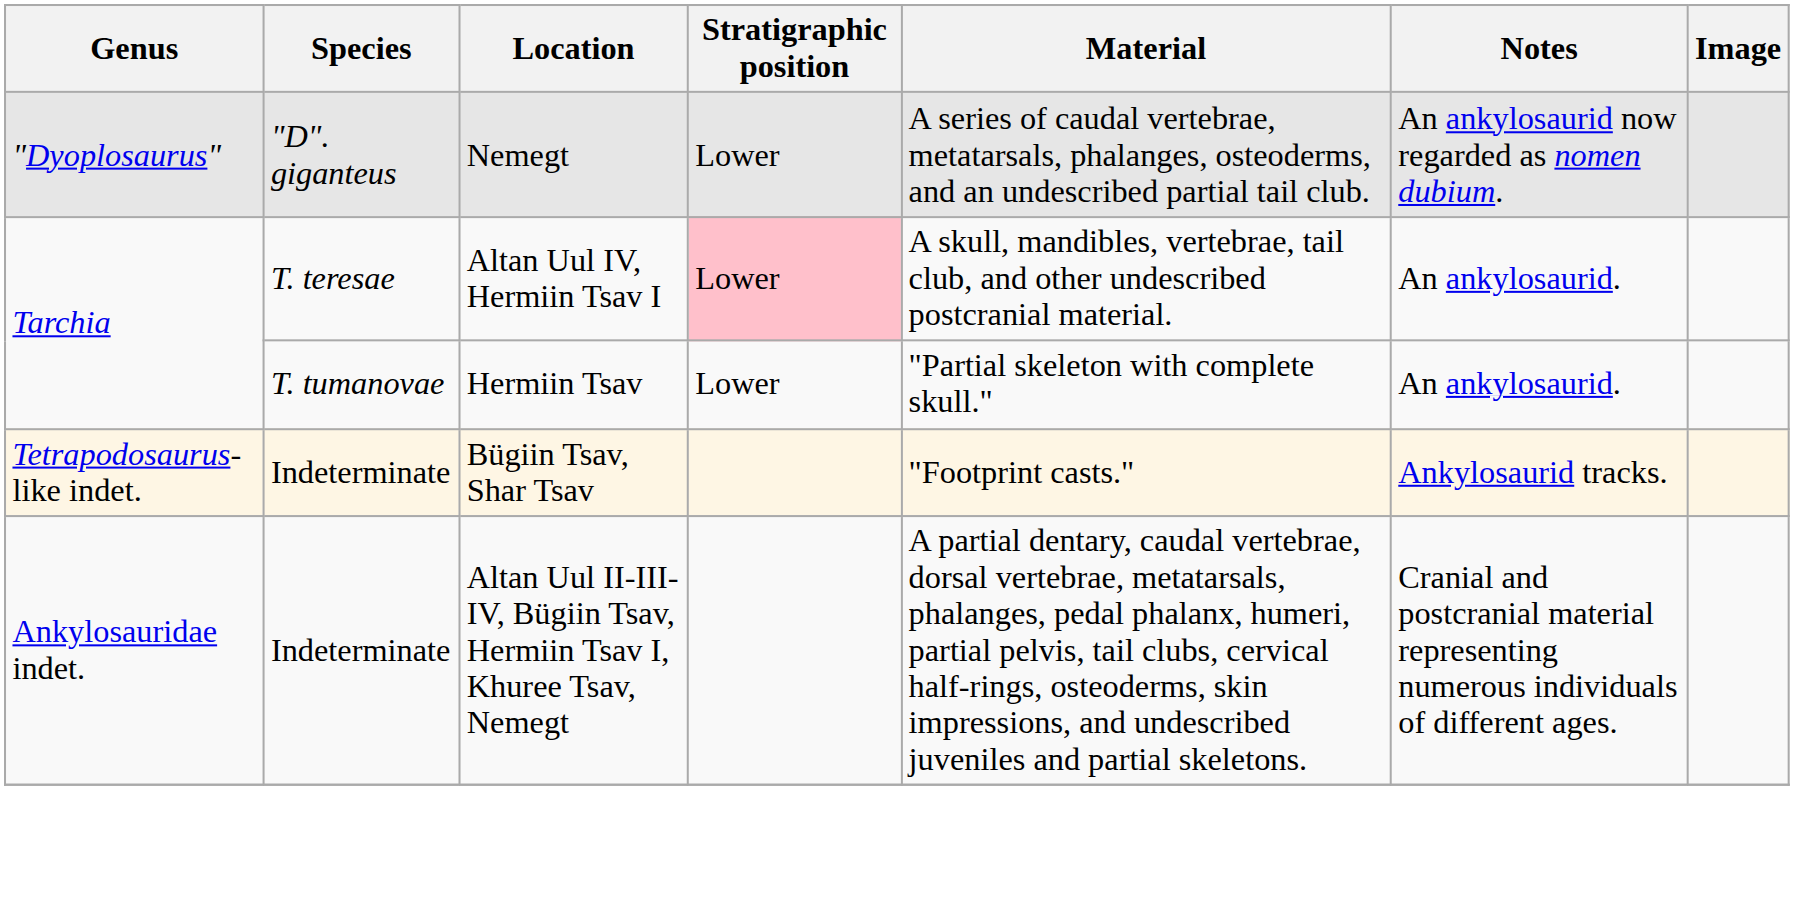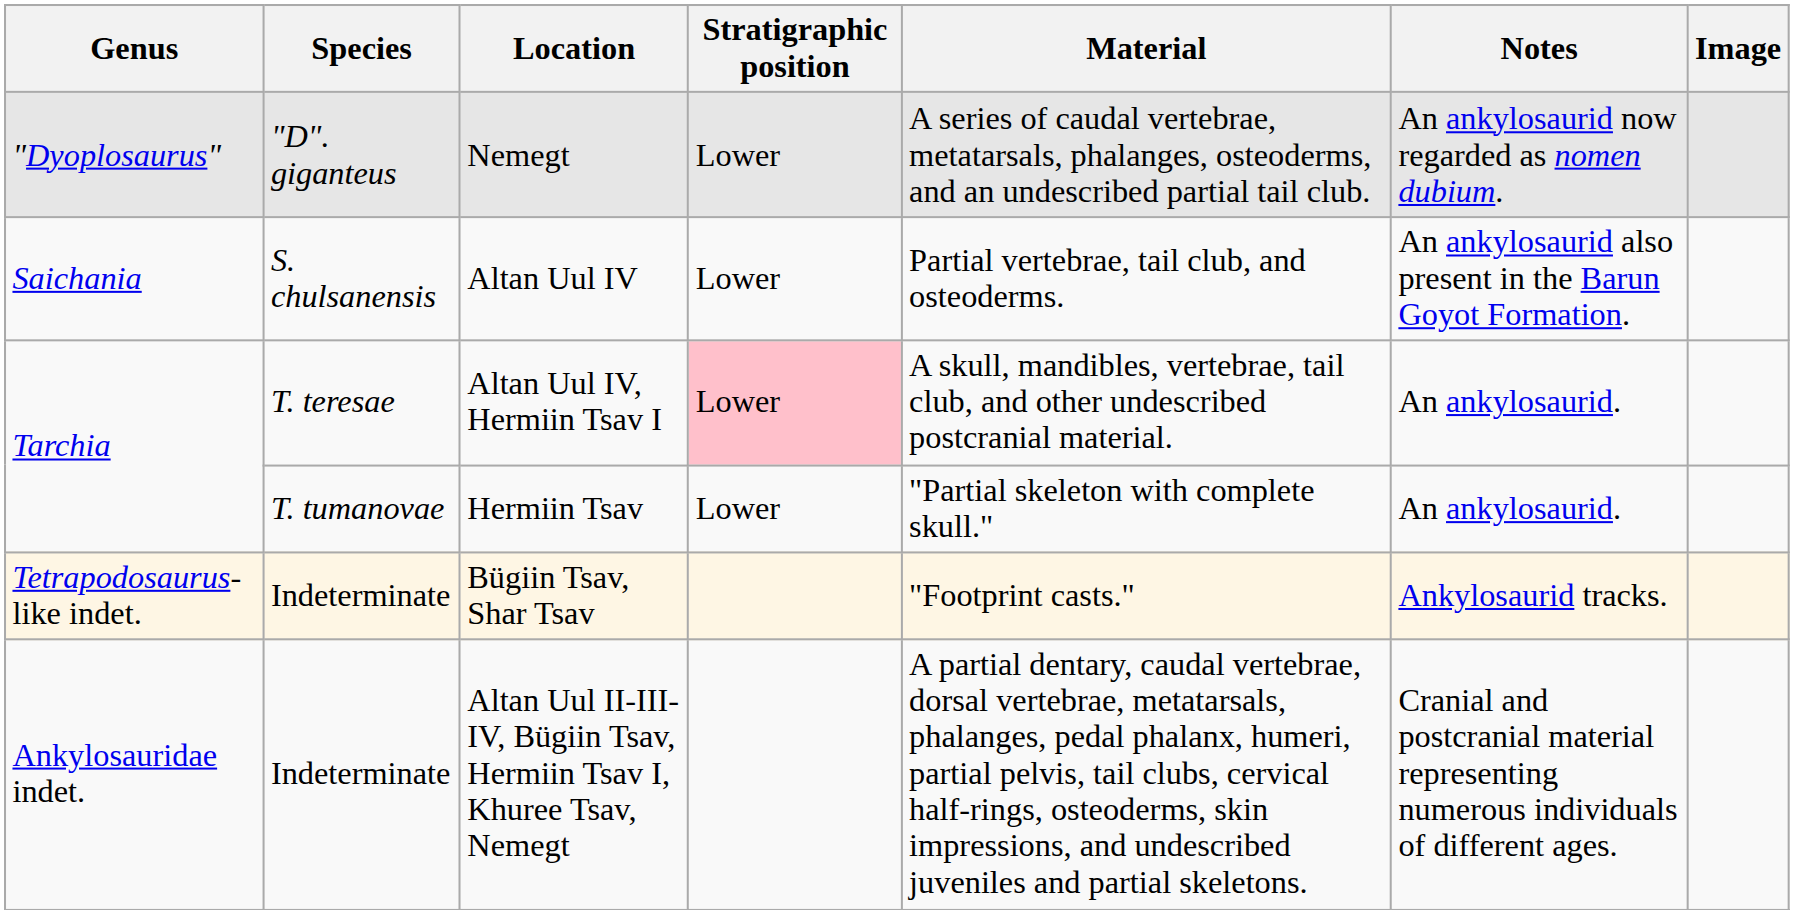+ row: Saichania | S. chulsanensis | Altan Uul IV | Lower | Partial vertebrae, tail club, and osteoderms. | An ankylosaurid also present in the Barun Goyot Formation.
